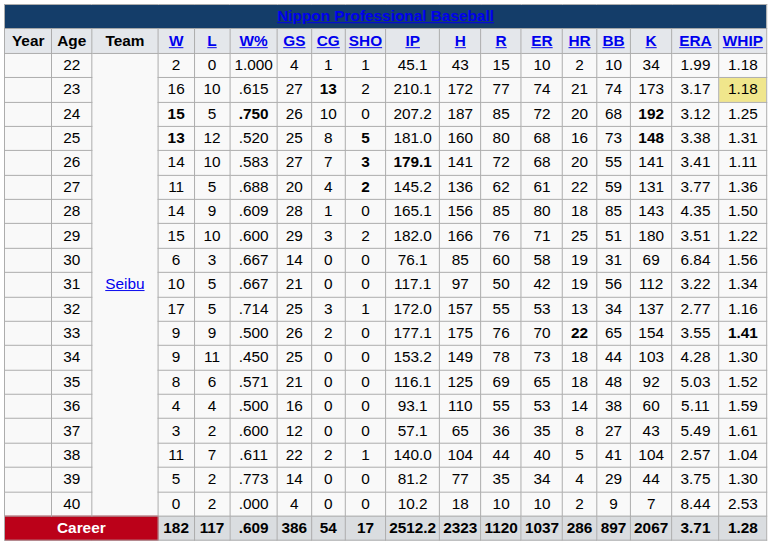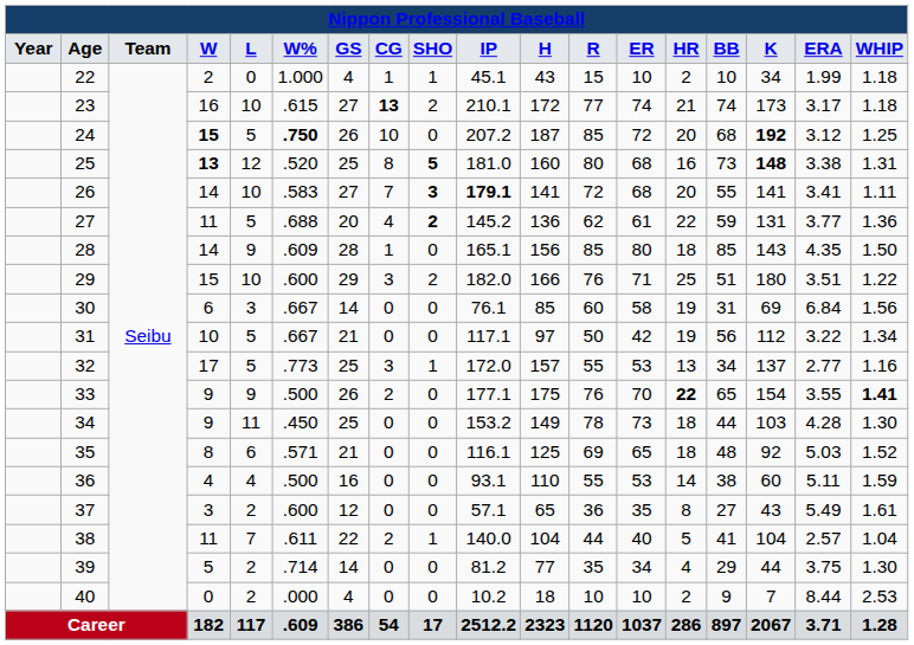23 | WHIP: khaki background -> no background
32 | W%: .714 -> .773
39 | W%: .773 -> .714
